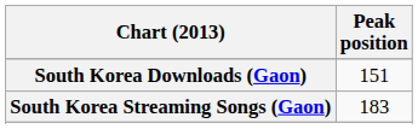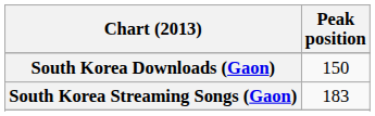South Korea Downloads (Gaon) | Peak position: 151 -> 150
